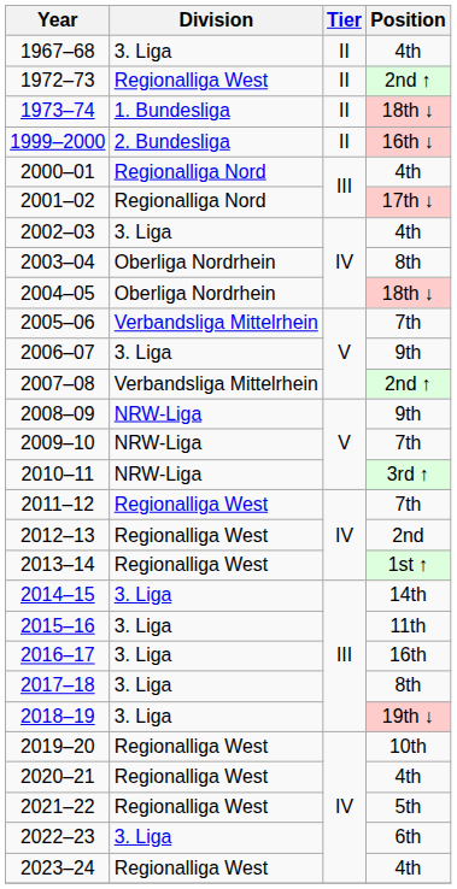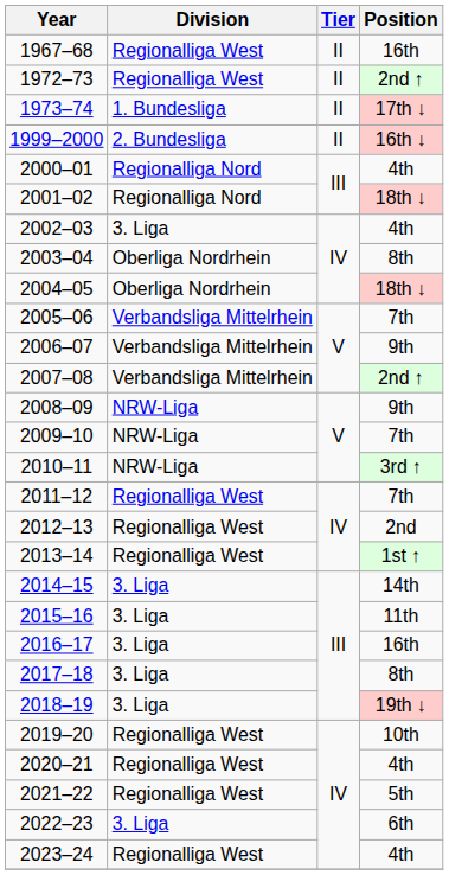1967–68 | Division: 3. Liga -> Regionalliga West
1967–68 | Position: 4th -> 16th
1973–74 | Position: 18th ↓ -> 17th ↓
2001–02 | Position: 17th ↓ -> 18th ↓
2006–07 | Division: 3. Liga -> Verbandsliga Mittelrhein
